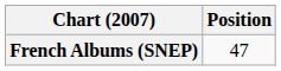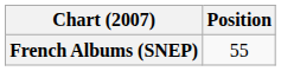French Albums (SNEP) | Position: 47 -> 55
